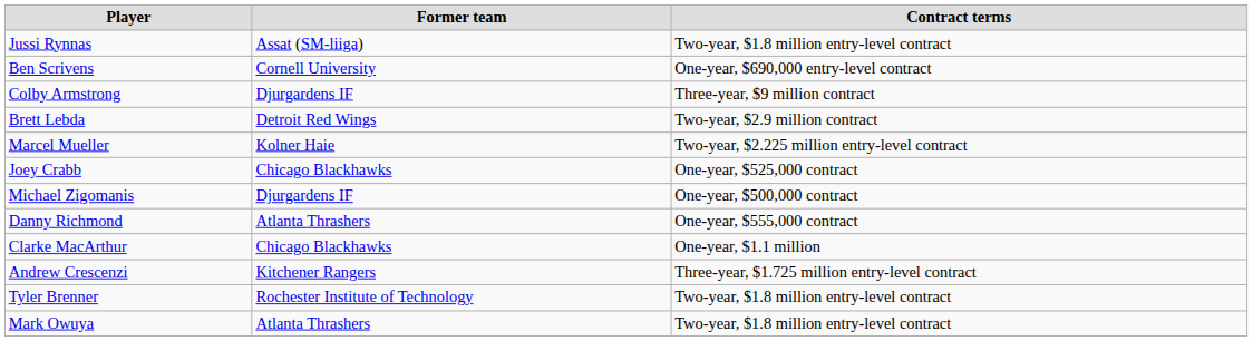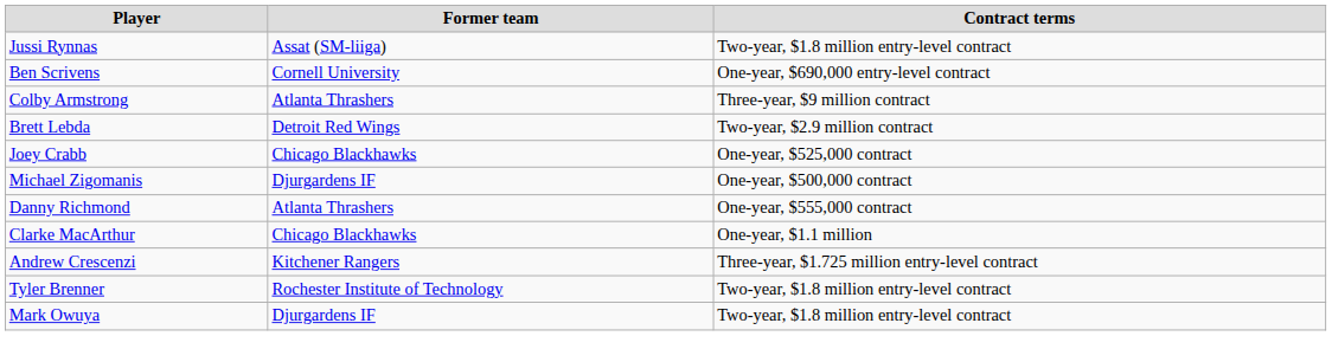Colby Armstrong | Former team: Djurgardens IF -> Atlanta Thrashers
- row: Marcel Mueller | Kolner Haie | Two-year, $2.225 million entry-level contract
Mark Owuya | Former team: Atlanta Thrashers -> Djurgardens IF
